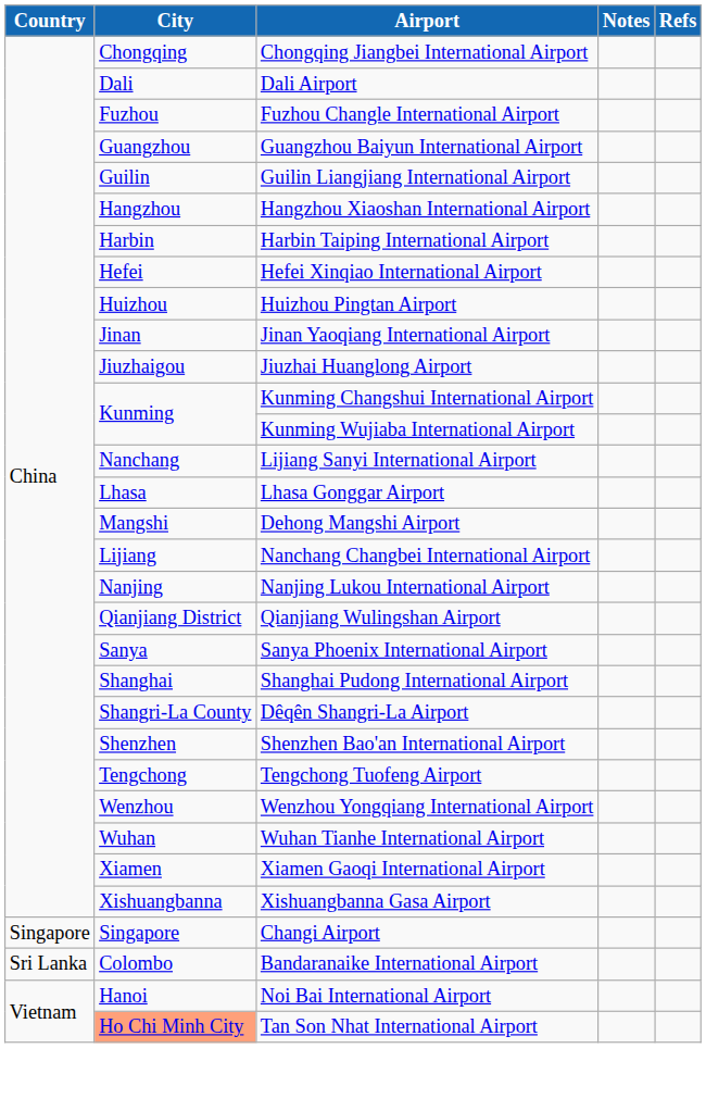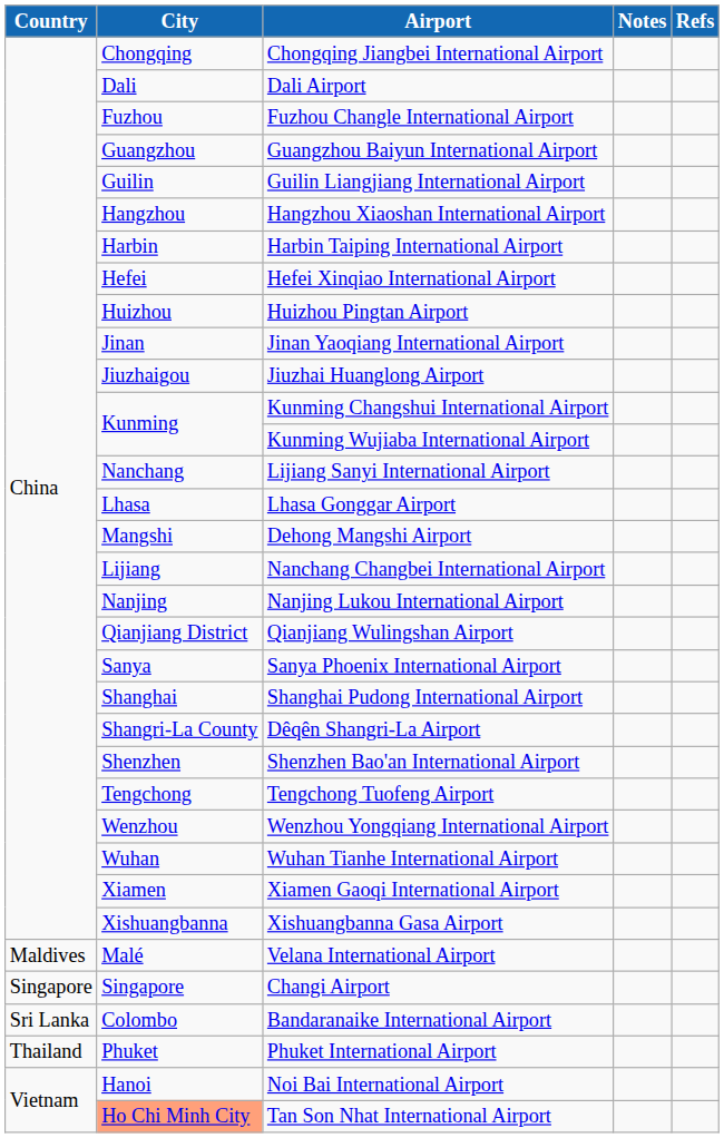+ row: Maldives | Malé | Velana International Airport
+ row: Thailand | Phuket | Phuket International Airport
